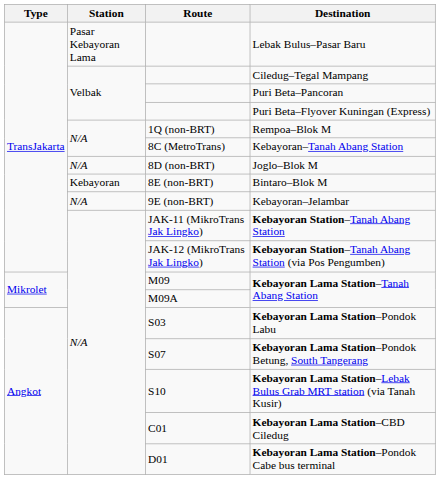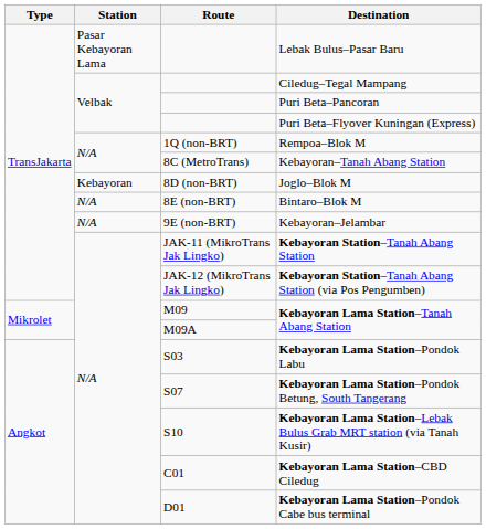Joglo–Blok M | Station: N/A -> Kebayoran
Bintaro–Blok M | Station: Kebayoran -> N/A
